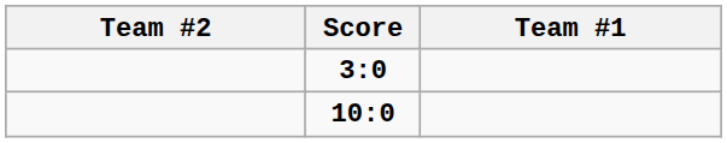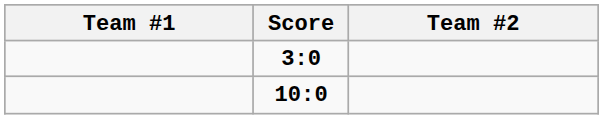columns swapped: Team #1 <-> Team #2
